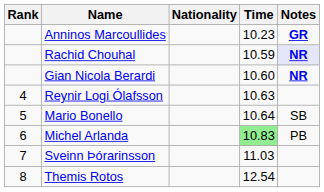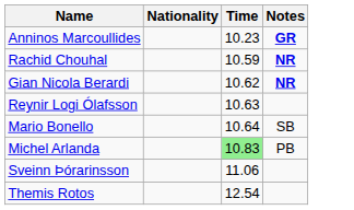- column: Rank | 4 | 5 | 6 | 7 | 8
Rachid Chouhal | Notes: lavender background -> no background
Gian Nicola Berardi | Time: 10.60 -> 10.62
Sveinn Þórarinsson | Time: 11.03 -> 11.06
